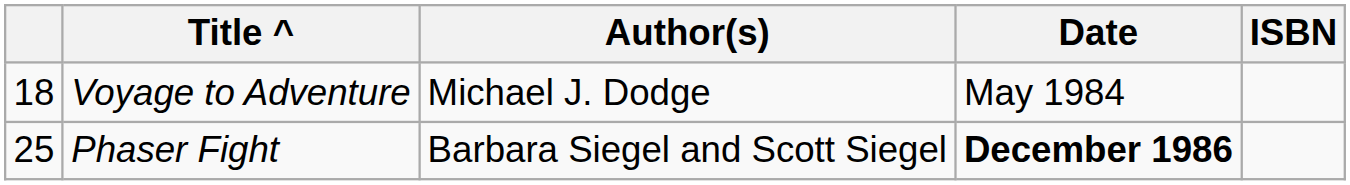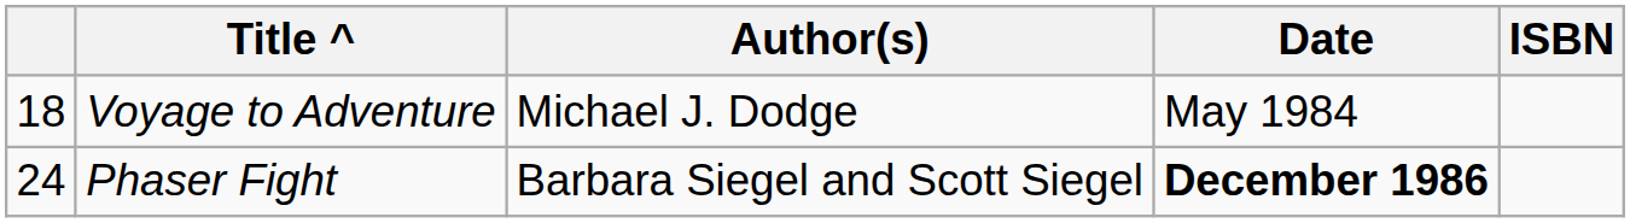Phaser Fight | column 1: 25 -> 24
